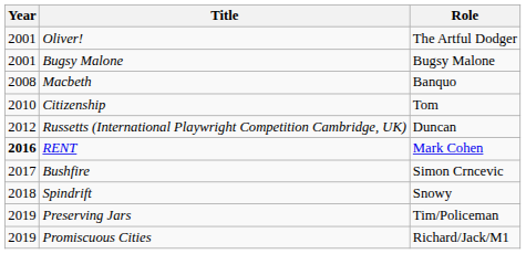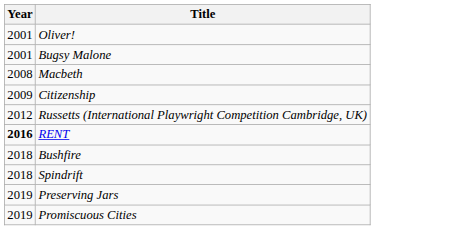- column: Role | The Artful Dodger | Bugsy Malone | Banquo | Tom | Duncan | Mark Cohen | Simon Crncevic | Snowy | Tim/Policeman | Richard/Jack/M1
Citizenship | Year: 2010 -> 2009
Bushfire | Year: 2017 -> 2018
